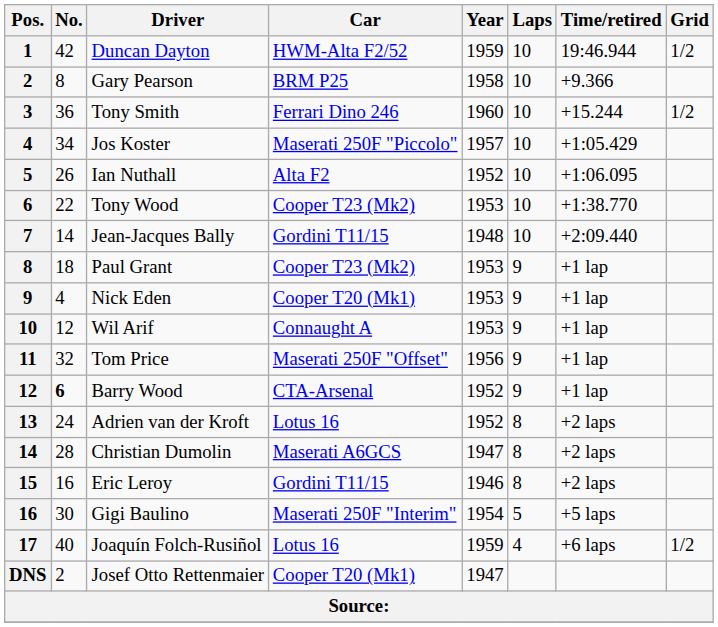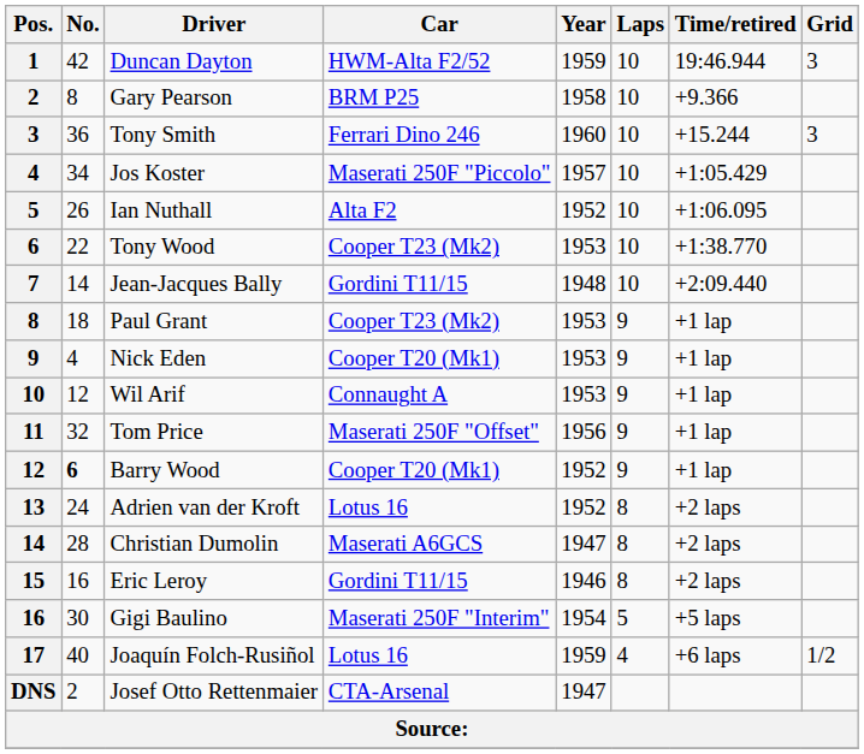Duncan Dayton | Grid: 1/2 -> 3
Tony Smith | Grid: 1/2 -> 3
Barry Wood | Car: CTA-Arsenal -> Cooper T20 (Mk1)
Josef Otto Rettenmaier | Car: Cooper T20 (Mk1) -> CTA-Arsenal
